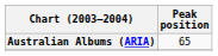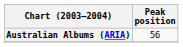Australian Albums (ARIA) | Peak position: 65 -> 56
